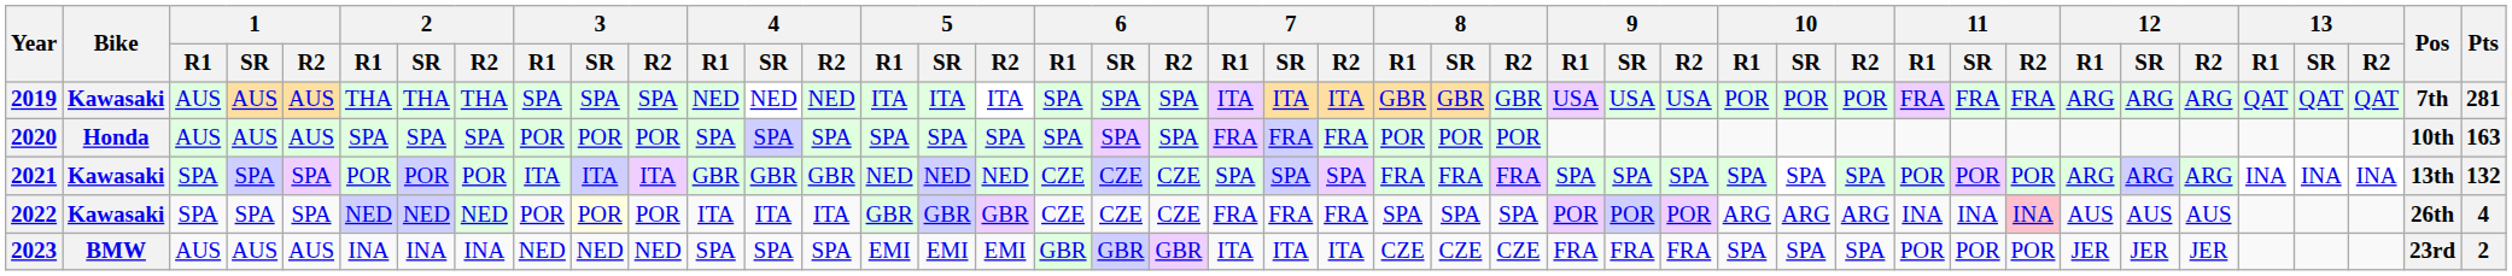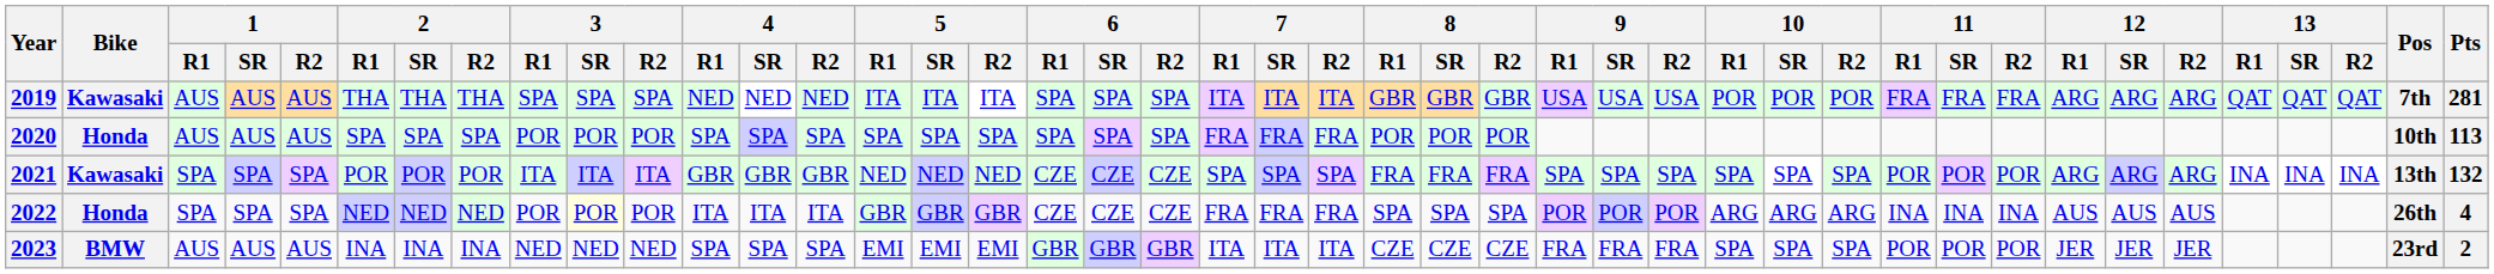2020 | Pts: 163 -> 113
2022 | Bike: Kawasaki -> Honda
2022 | 11 / R2: pink background -> no background
